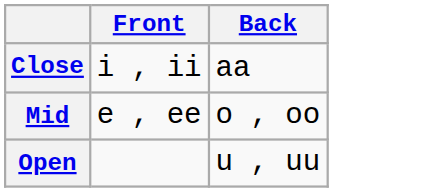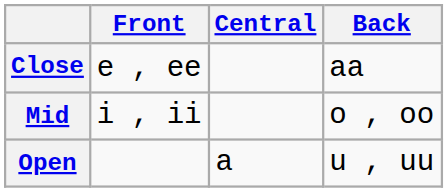+ column: Central | a
Close | Front: i , ii -> e , ee
Mid | Front: e , ee -> i , ii
